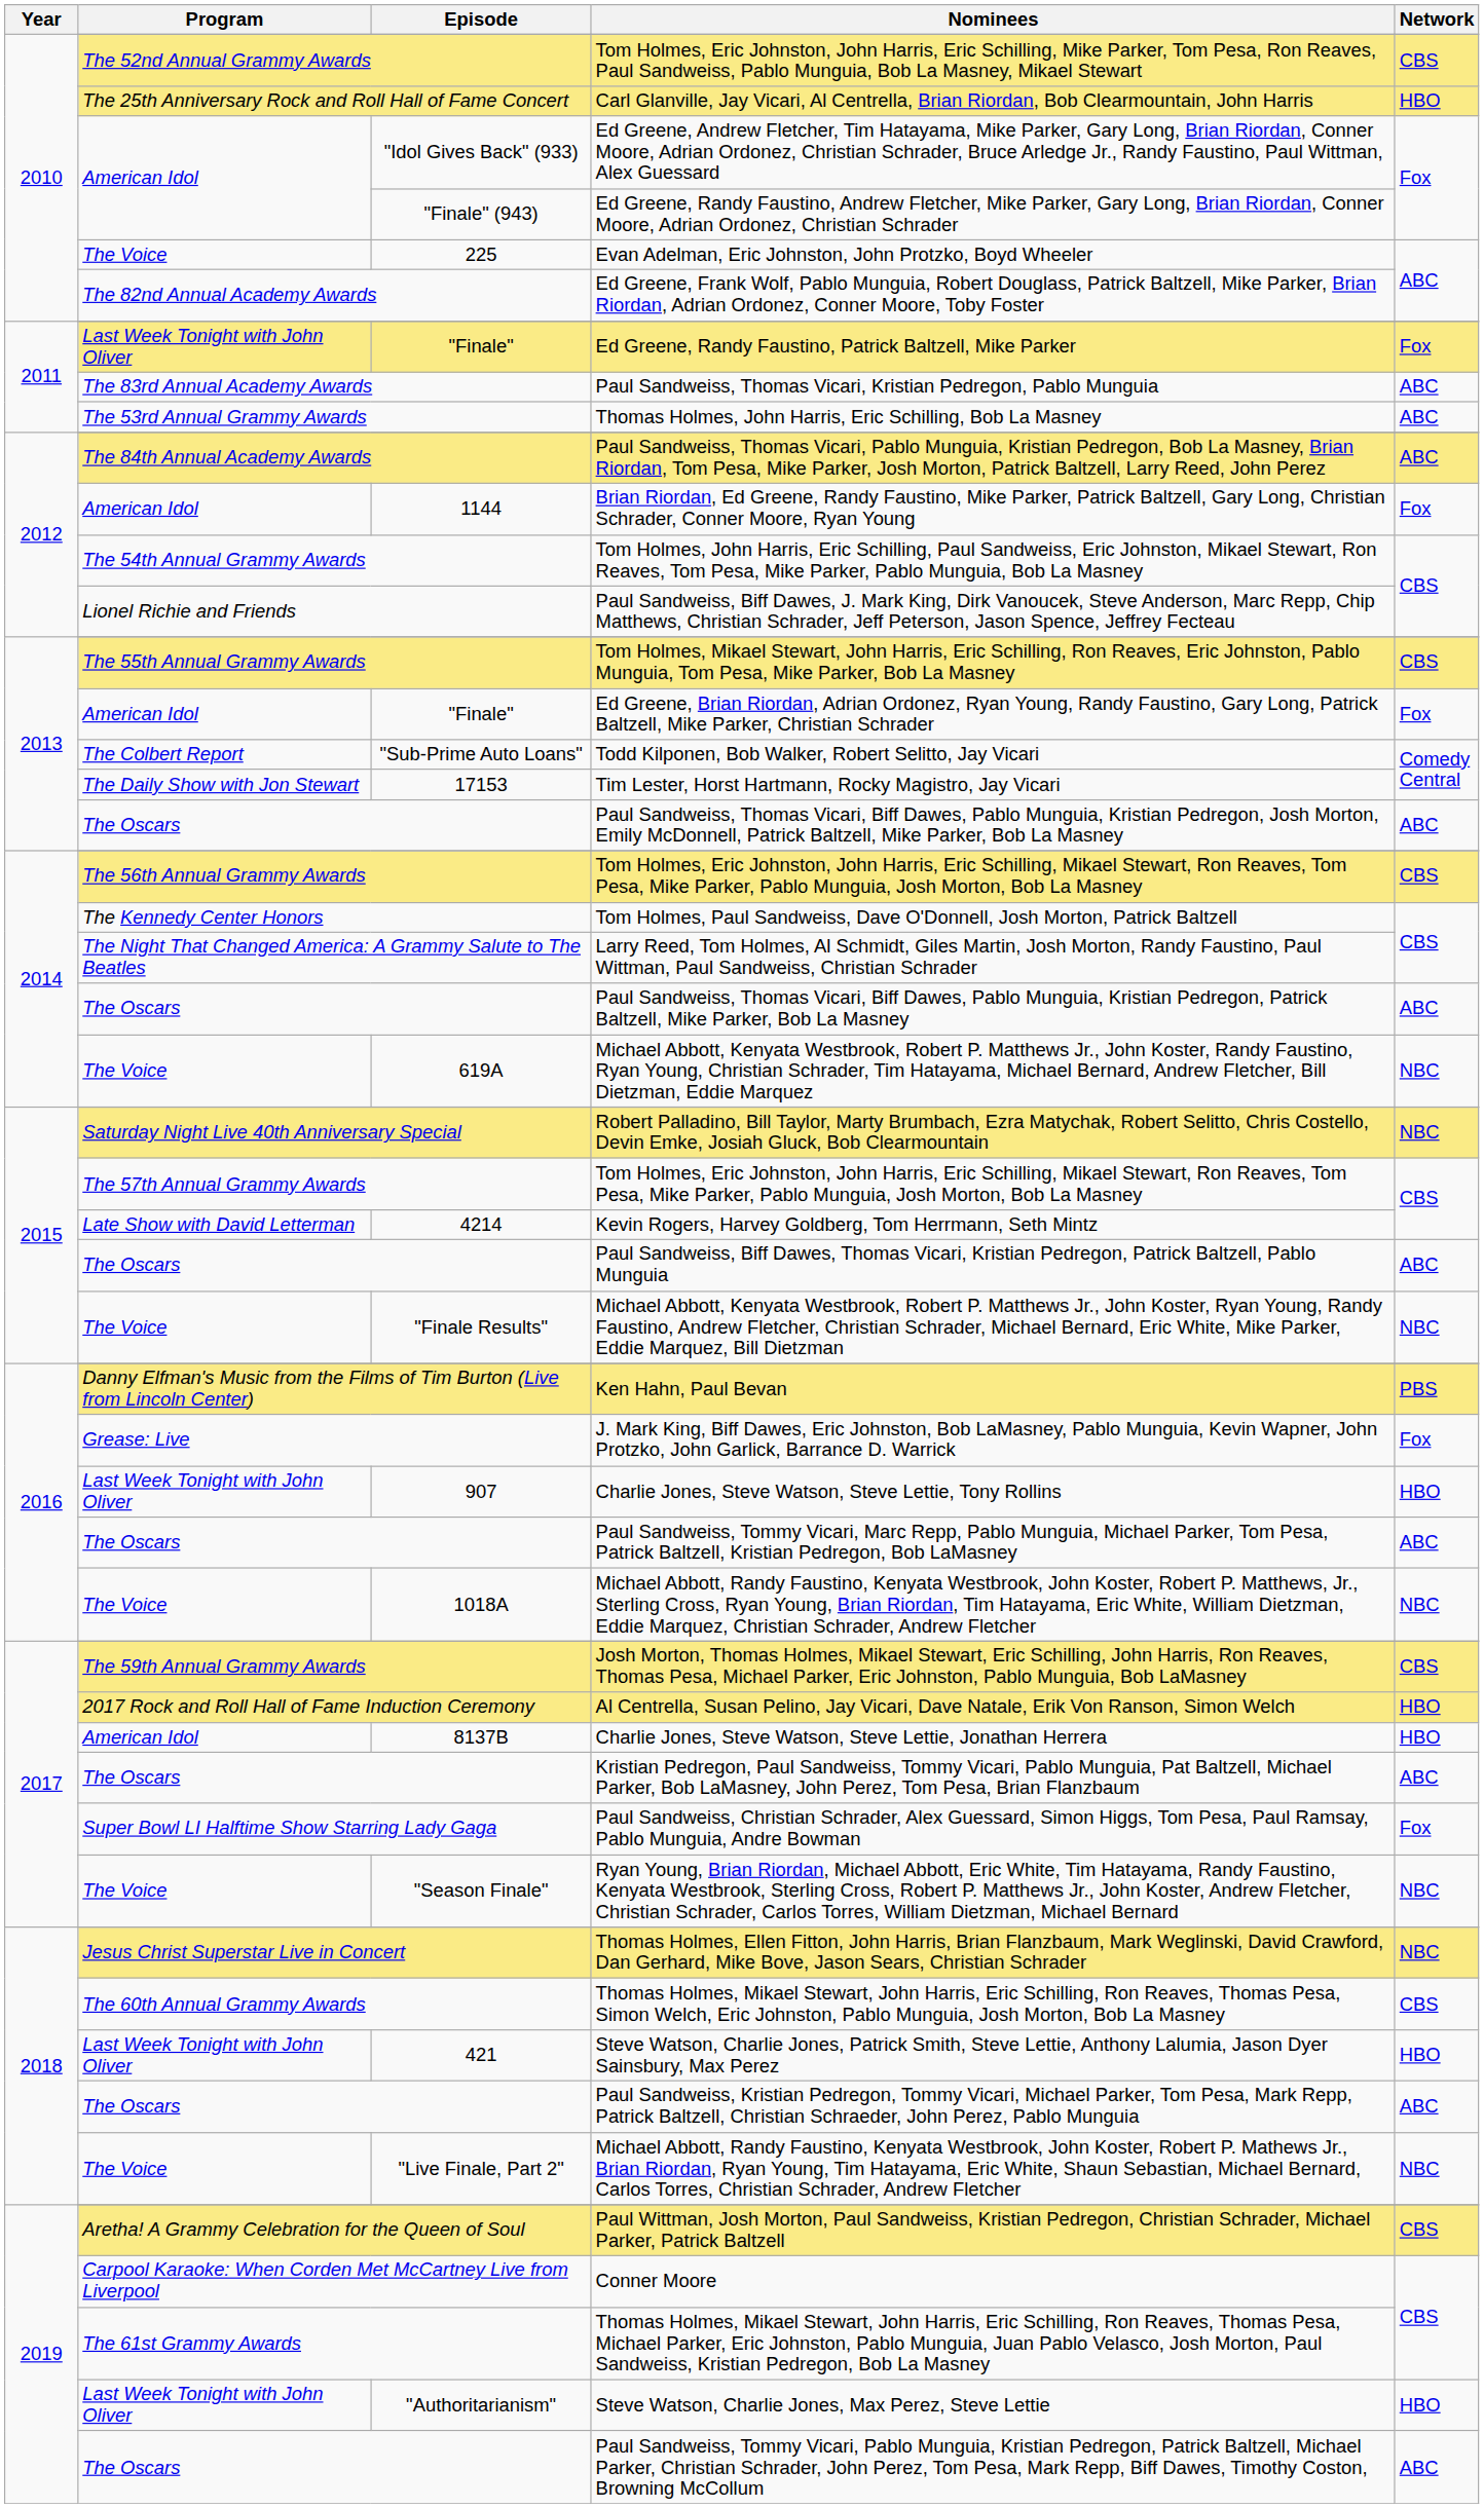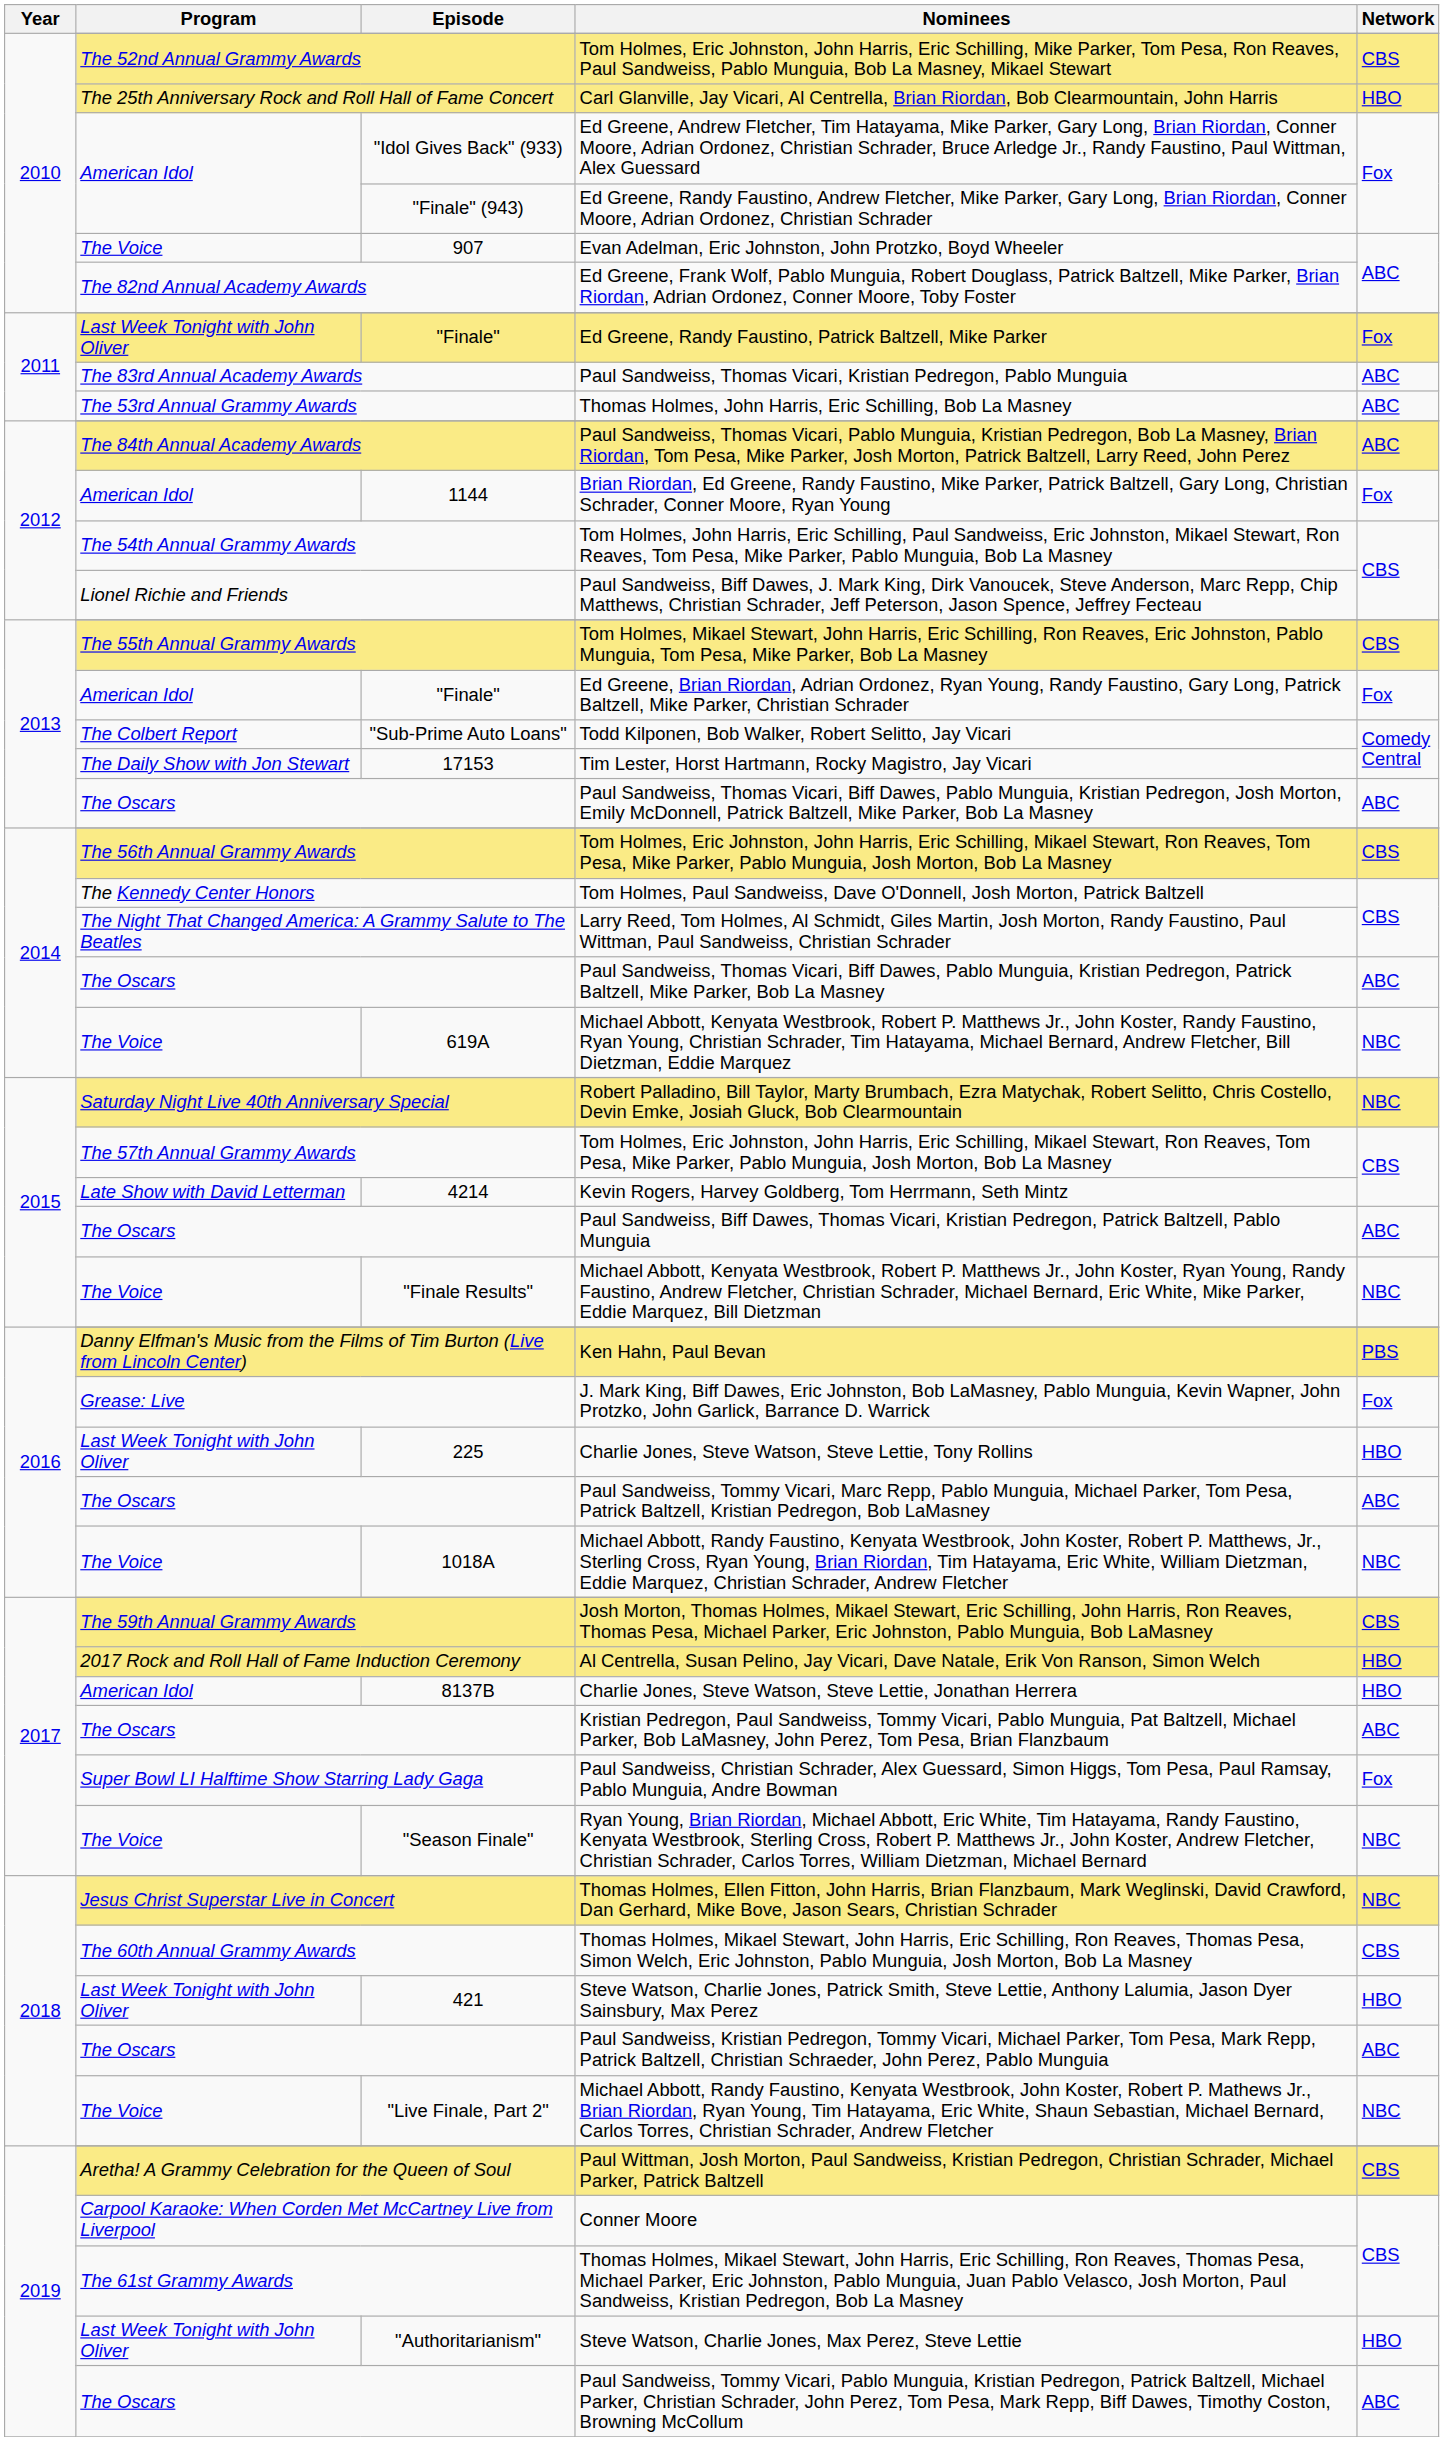Evan Adelman, Eric Johnston, John Protzko, Boyd Wheeler | Episode: 225 -> 907
Charlie Jones, Steve Watson, Steve Lettie, Tony Rollins | Episode: 907 -> 225
